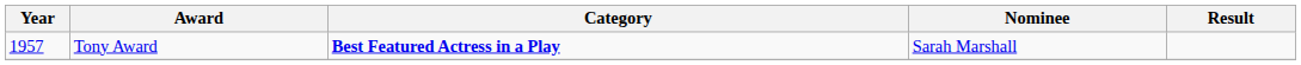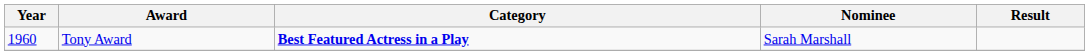Tony Award | Year: 1957 -> 1960
